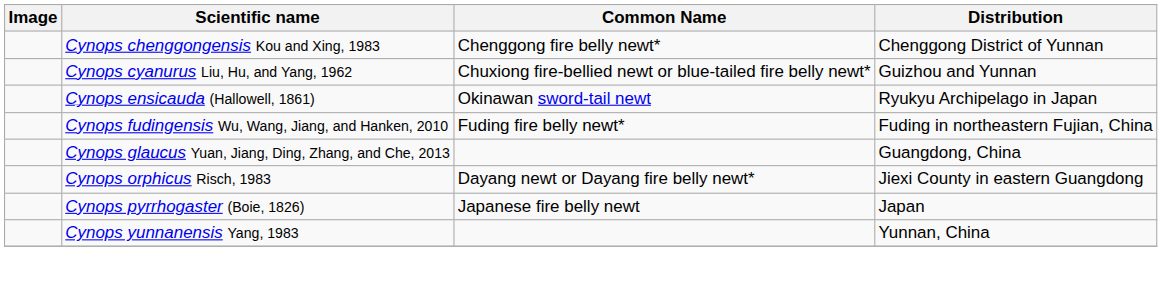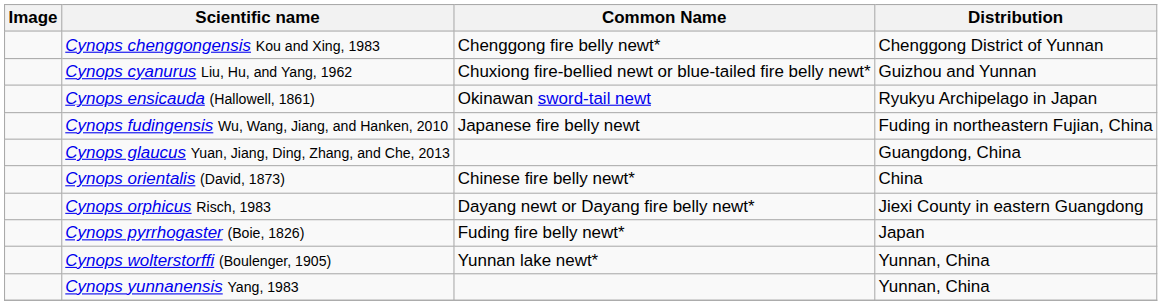Cynops fudingensis Wu, Wang, Jiang, and Hanken, 2010 | Common Name: Fuding fire belly newt* -> Japanese fire belly newt
+ row: Cynops orientalis (David, 1873) | Chinese fire belly newt* | China
Cynops pyrrhogaster (Boie, 1826) | Common Name: Japanese fire belly newt -> Fuding fire belly newt*
+ row: Cynops wolterstorffi (Boulenger, 1905) | Yunnan lake newt* | Yunnan, China
